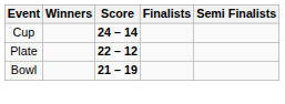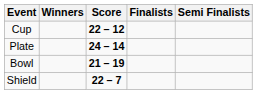Cup | Score: 24 – 14 -> 22 – 12
Plate | Score: 22 – 12 -> 24 – 14
+ row: Shield | 22 – 7
